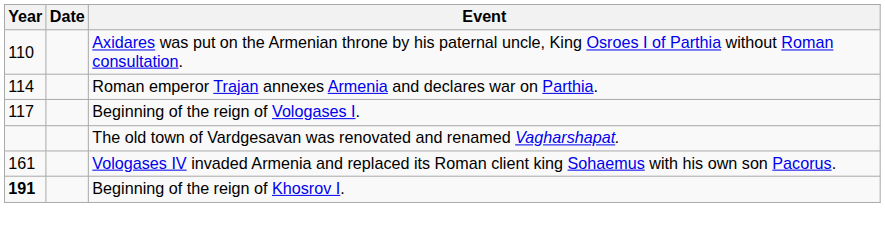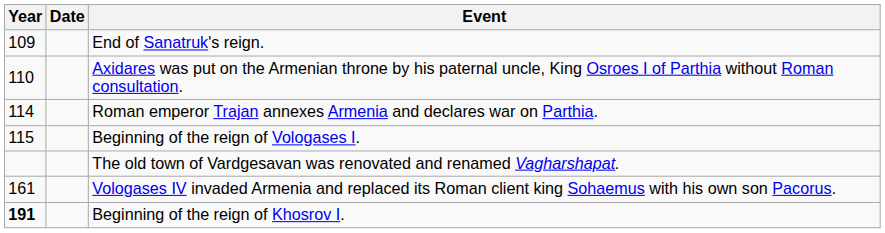+ row: 109 | End of Sanatruk's reign.
Beginning of the reign of Vologases I. | Year: 117 -> 115
